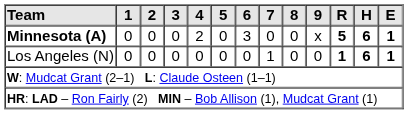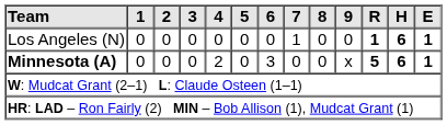rows swapped: Los Angeles (N) <-> Minnesota (A)
